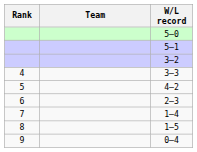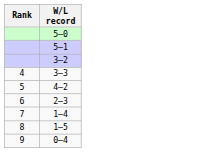- column: Team
